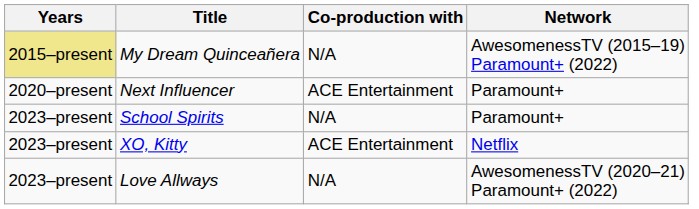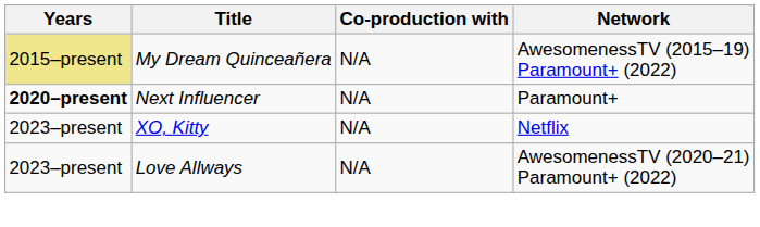Next Influencer | Years: normal -> bold
Next Influencer | Co-production with: ACE Entertainment -> N/A
- row: 2023–present | School Spirits | N/A | Paramount+
XO, Kitty | Co-production with: ACE Entertainment -> N/A
